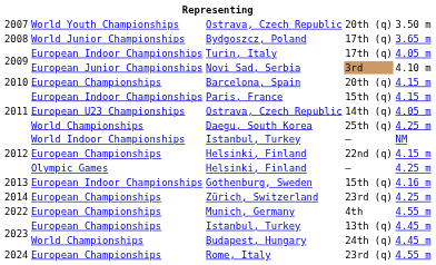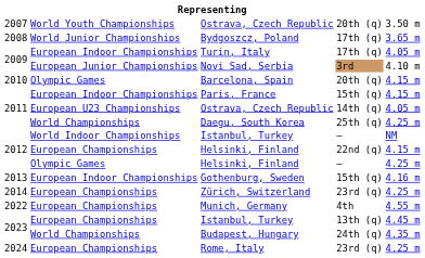Barcelona, Spain | column 2: European Championships -> Olympic Games
Budapest, Hungary | column 5: 4.45 m -> 4.35 m
Rome, Italy | column 5: 4.55 m -> 4.25 m
